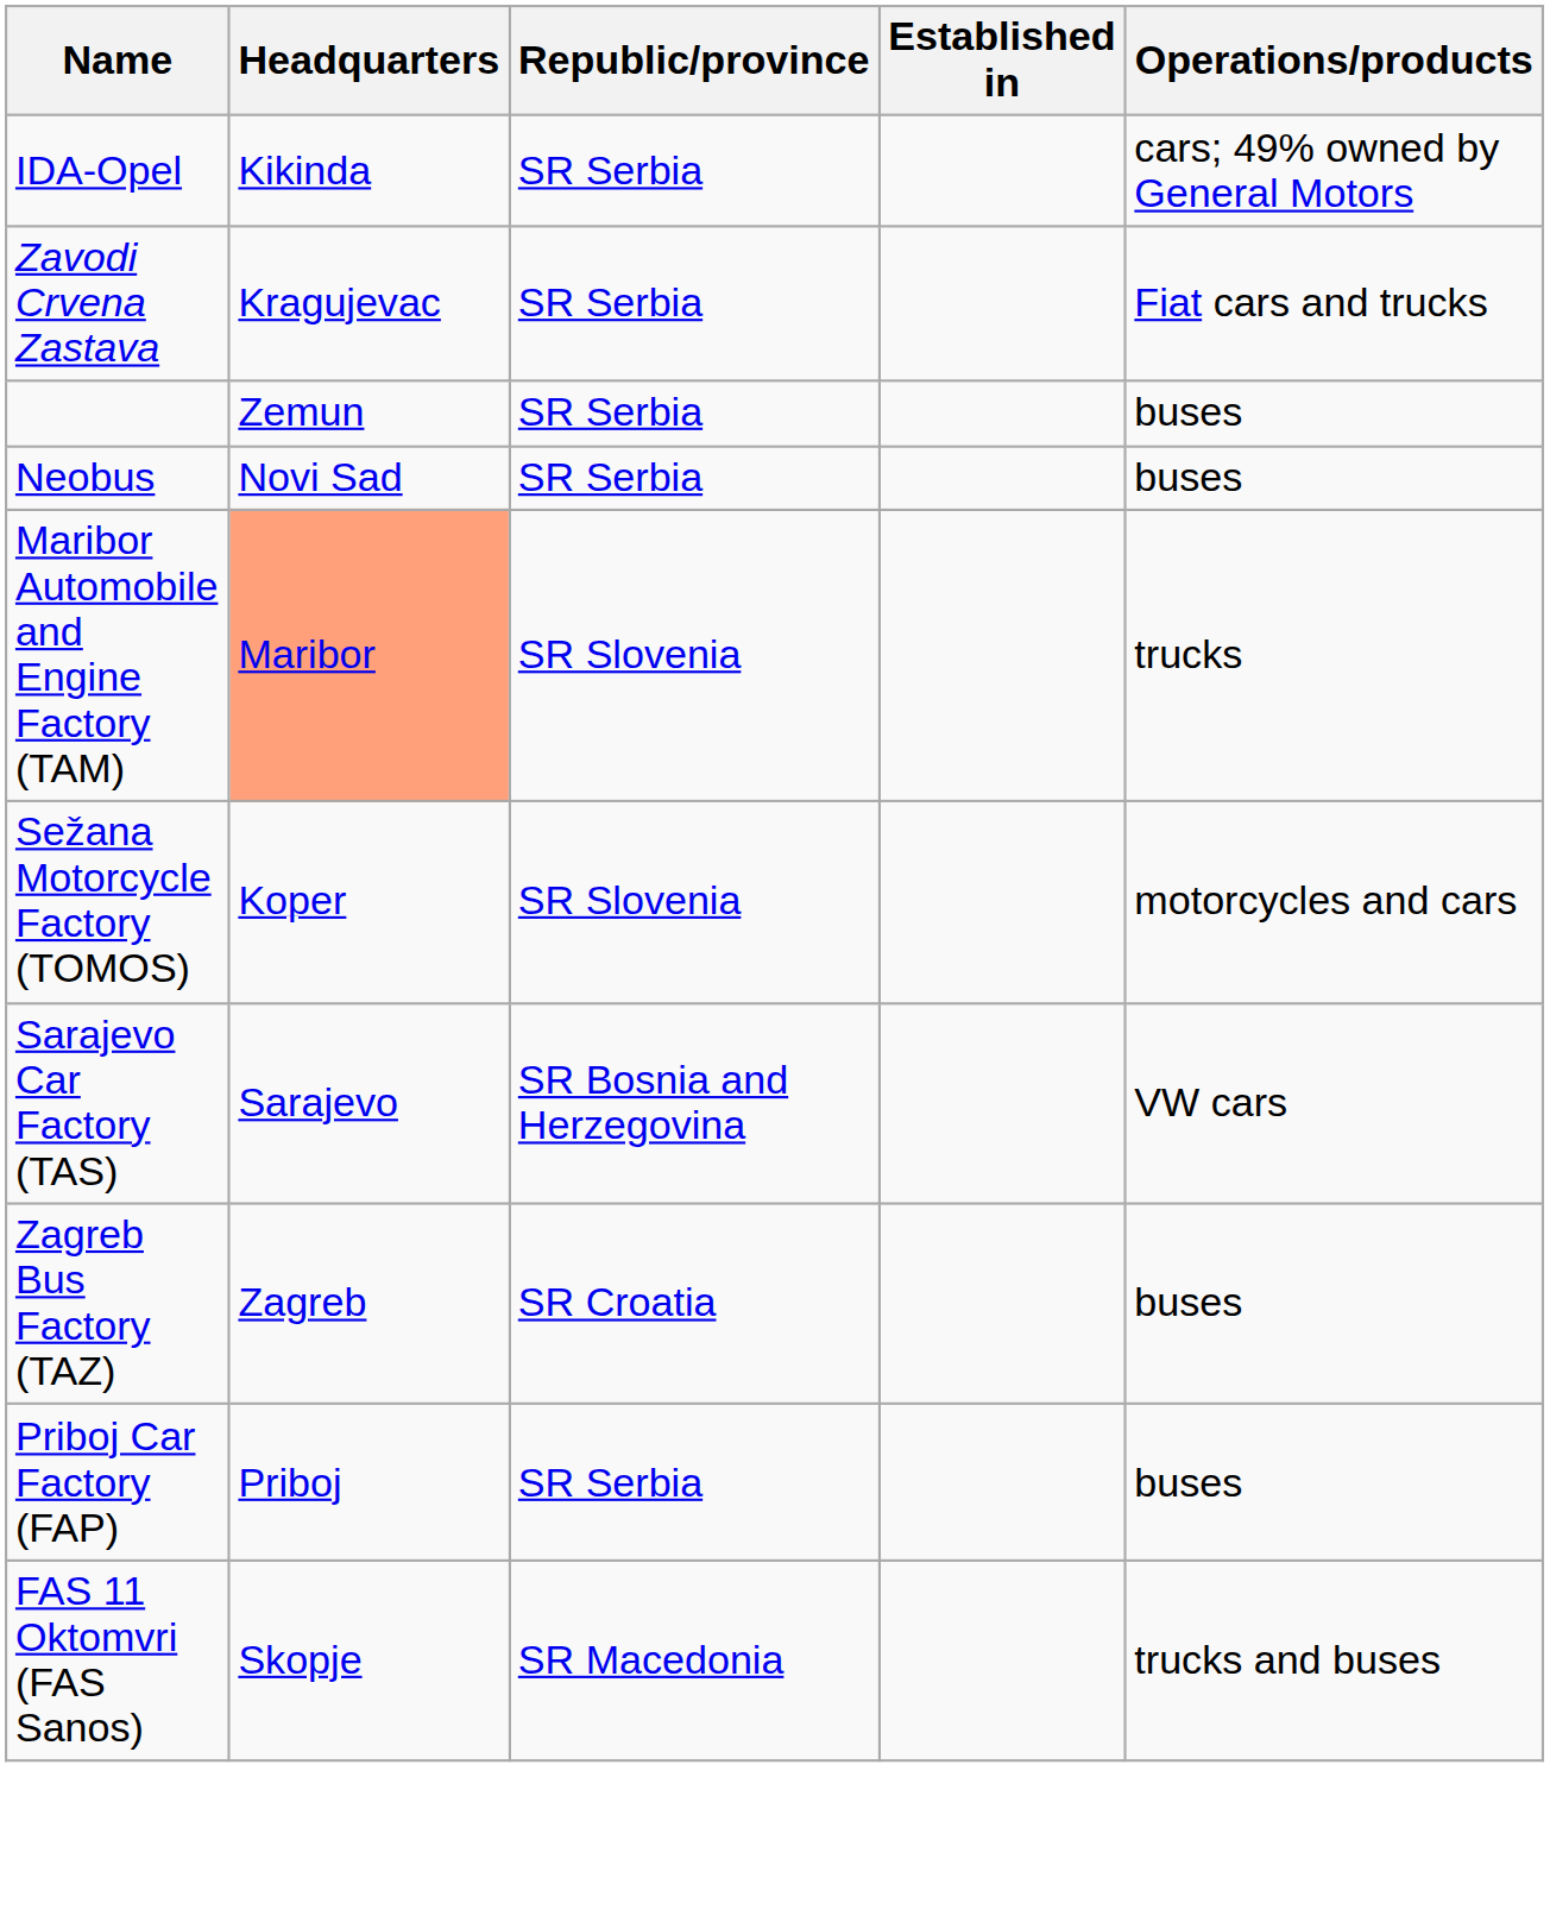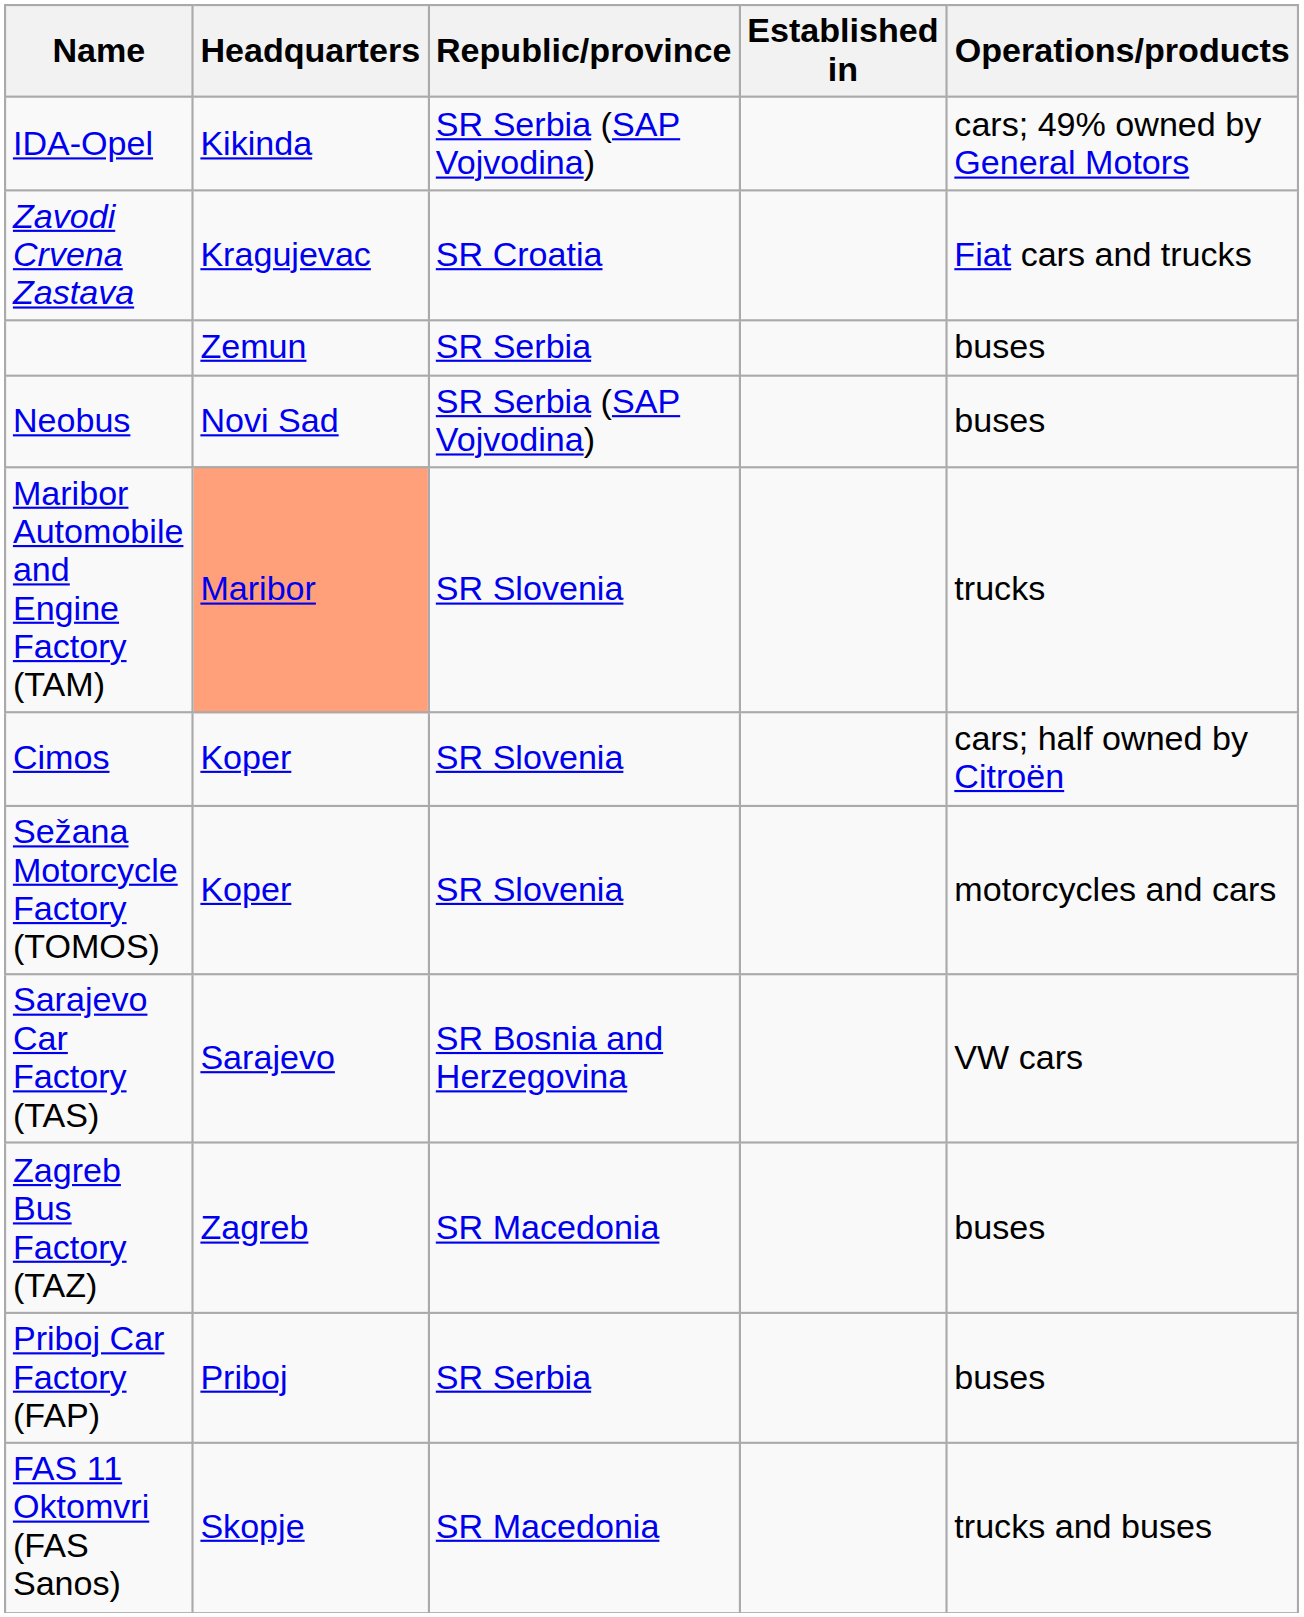IDA-Opel | Republic/province: SR Serbia -> SR Serbia (SAP Vojvodina)
Zavodi Crvena Zastava | Republic/province: SR Serbia -> SR Croatia
Neobus | Republic/province: SR Serbia -> SR Serbia (SAP Vojvodina)
+ row: Cimos | Koper | SR Slovenia | cars; half owned by Citroën
Zagreb Bus Factory (TAZ) | Republic/province: SR Croatia -> SR Macedonia
